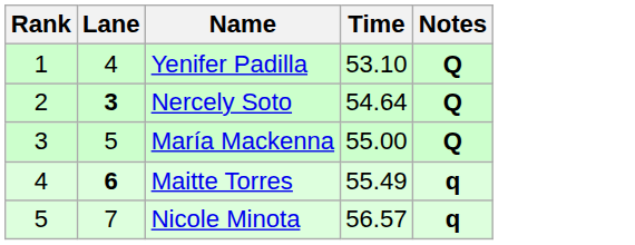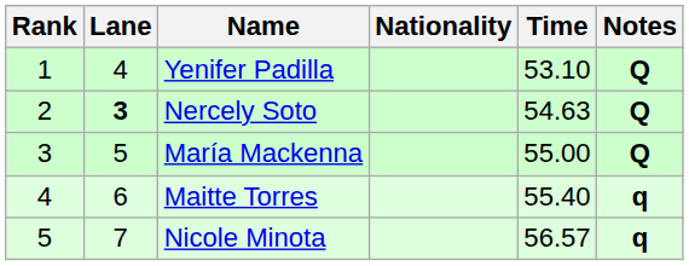+ column: Nationality
Nercely Soto | Time: 54.64 -> 54.63
Maitte Torres | Lane: bold -> normal
Maitte Torres | Time: 55.49 -> 55.40
